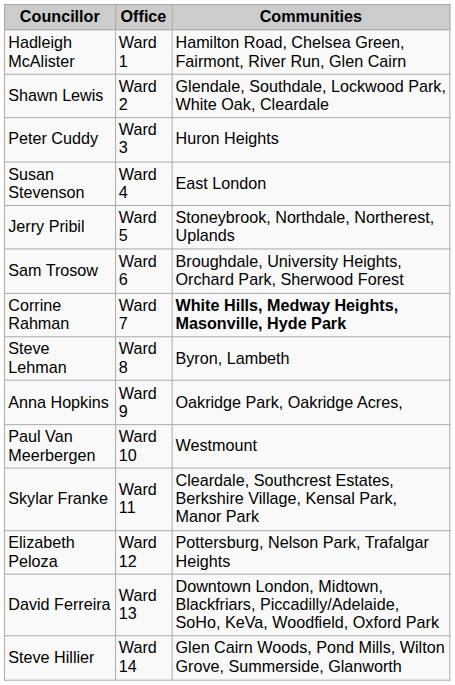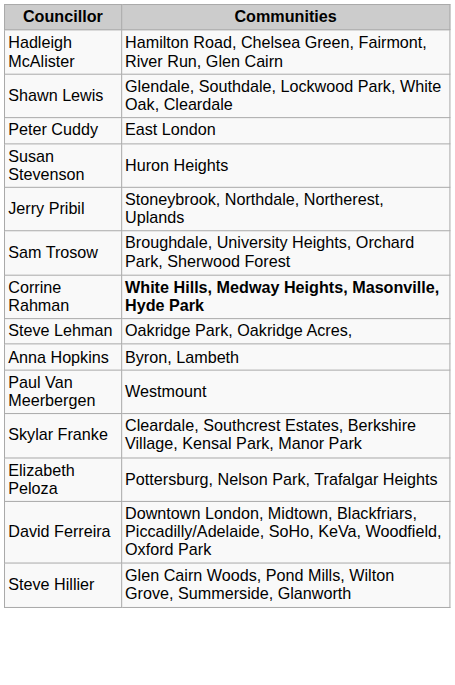- column: Office | Ward 1 | Ward 2 | Ward 3 | Ward 4 | Ward 5 | Ward 6 | Ward 7 | Ward 8 | Ward 9 | Ward 10 | Ward 11 | Ward 12 | Ward 13 | Ward 14
Peter Cuddy | Communities: Huron Heights -> East London
Susan Stevenson | Communities: East London -> Huron Heights
Steve Lehman | Communities: Byron, Lambeth -> Oakridge Park, Oakridge Acres,
Anna Hopkins | Communities: Oakridge Park, Oakridge Acres, -> Byron, Lambeth
